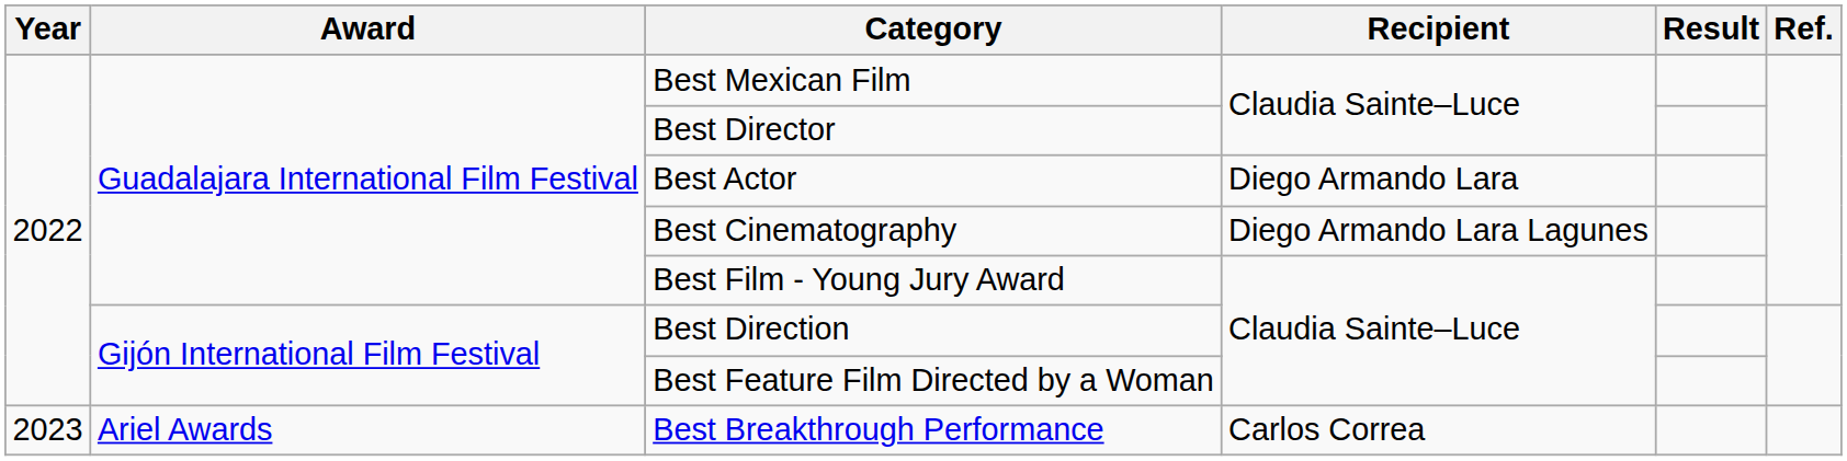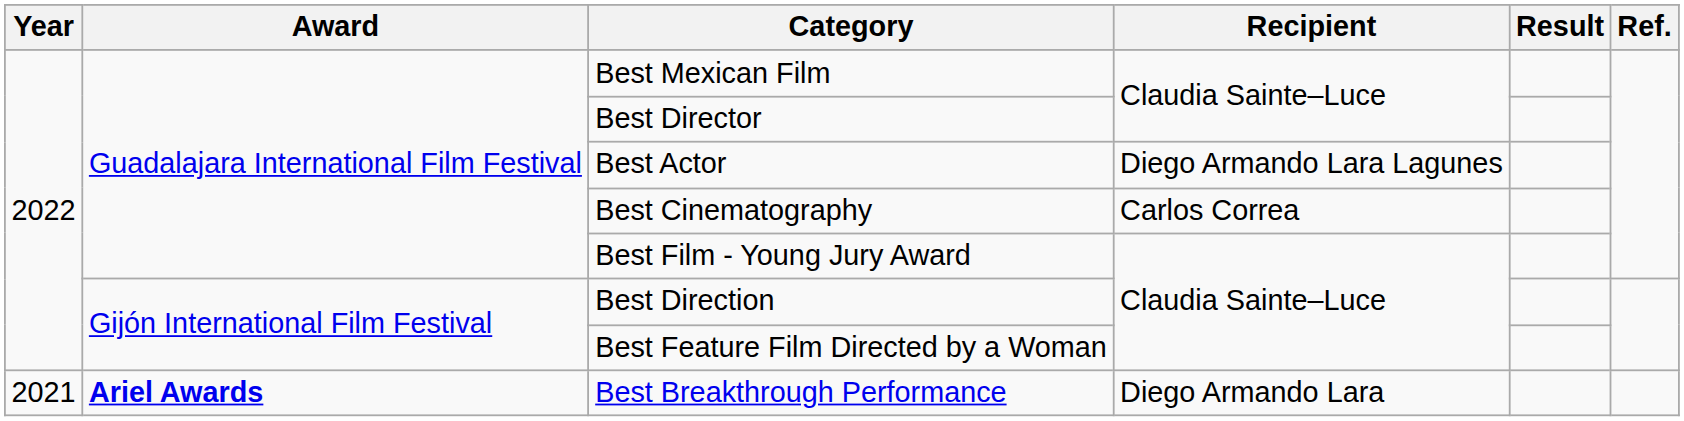Best Actor | Recipient: Diego Armando Lara -> Diego Armando Lara Lagunes
Best Cinematography | Recipient: Diego Armando Lara Lagunes -> Carlos Correa
Best Breakthrough Performance | Year: 2023 -> 2021
Best Breakthrough Performance | Award: normal -> bold
Best Breakthrough Performance | Recipient: Carlos Correa -> Diego Armando Lara
